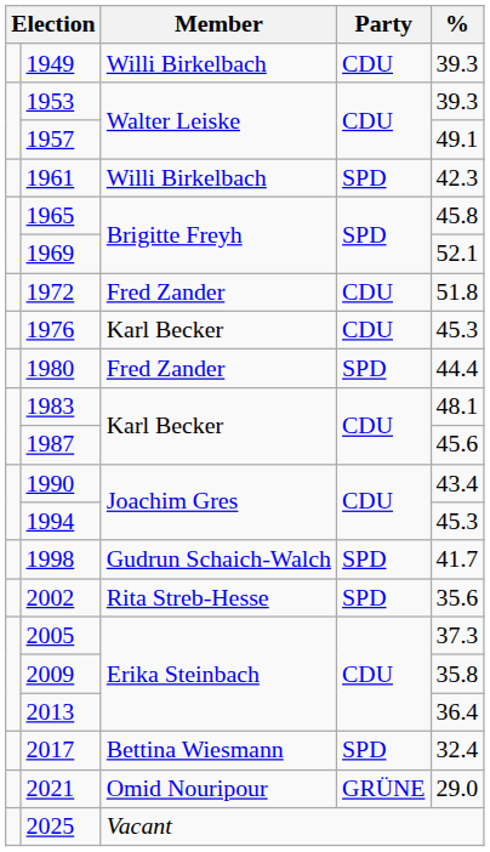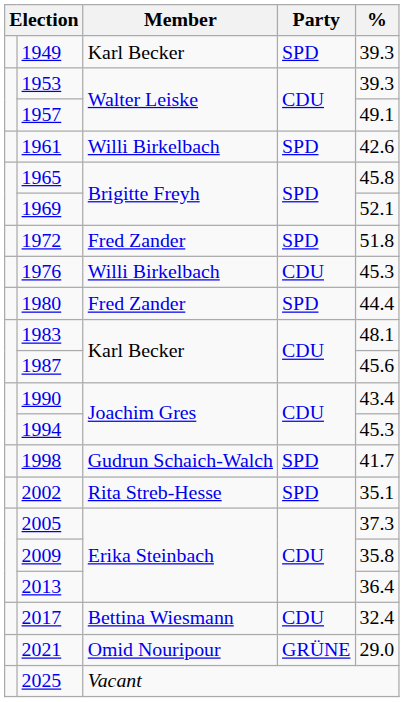1949 | Member: Willi Birkelbach -> Karl Becker
1949 | Party: CDU -> SPD
1961 | %: 42.3 -> 42.6
1972 | Party: CDU -> SPD
1976 | Member: Karl Becker -> Willi Birkelbach
2002 | %: 35.6 -> 35.1
2017 | Party: SPD -> CDU
